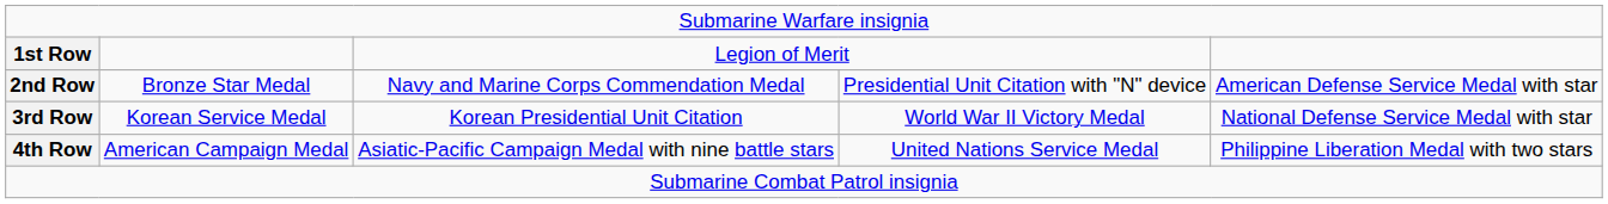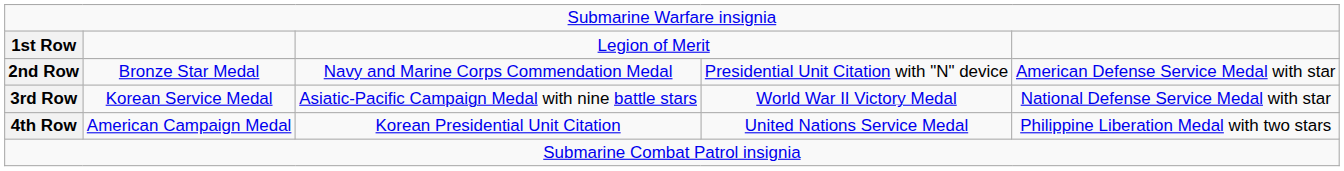3rd Row | column 3: Korean Presidential Unit Citation -> Asiatic-Pacific Campaign Medal with nine battle stars
4th Row | column 3: Asiatic-Pacific Campaign Medal with nine battle stars -> Korean Presidential Unit Citation
